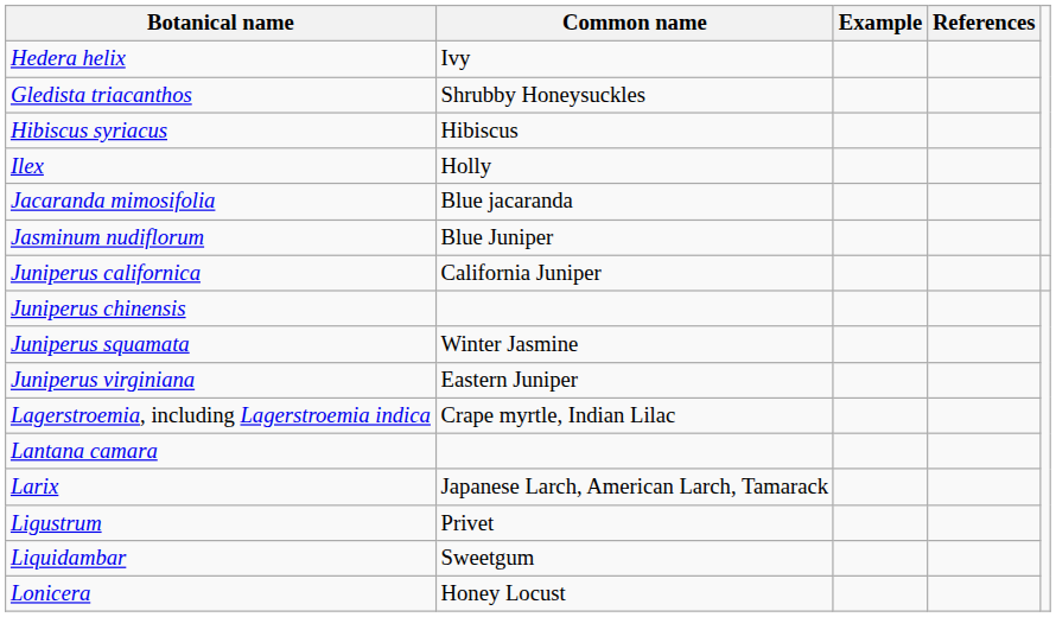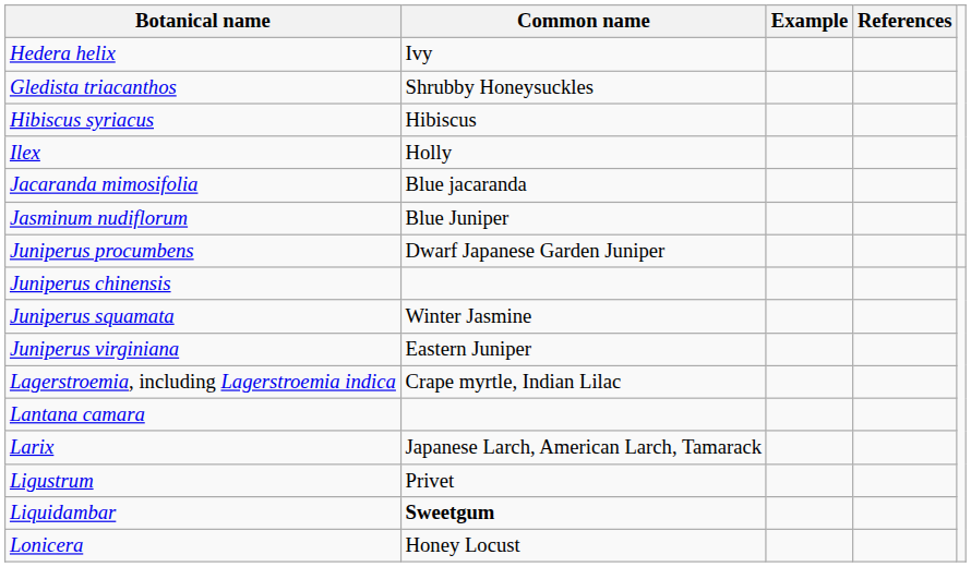+ row: Juniperus procumbens | Dwarf Japanese Garden Juniper
- row: Juniperus californica | California Juniper
Liquidambar | Common name: normal -> bold
